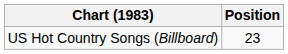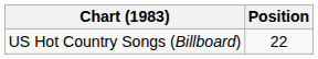US Hot Country Songs (Billboard) | Position: 23 -> 22
